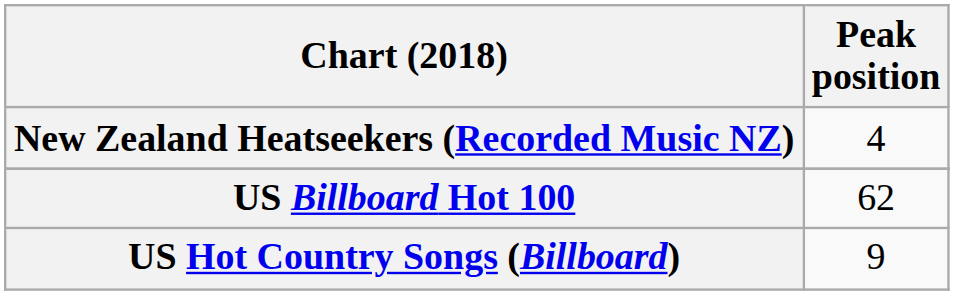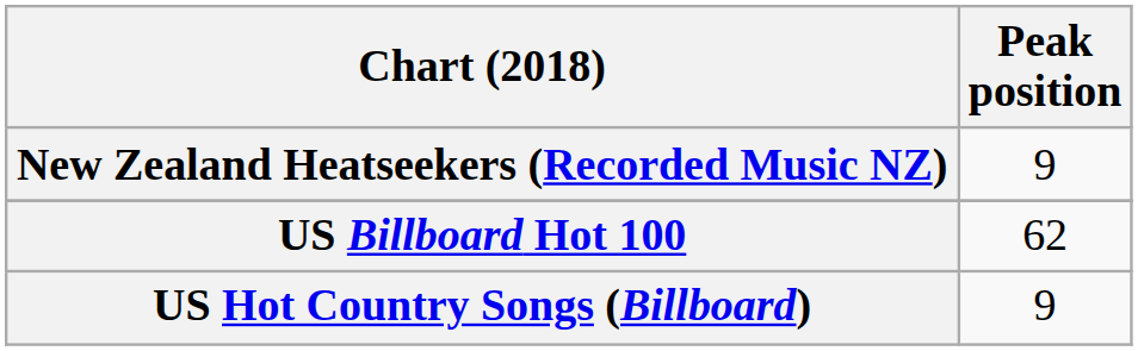New Zealand Heatseekers (Recorded Music NZ) | Peak position: 4 -> 9
